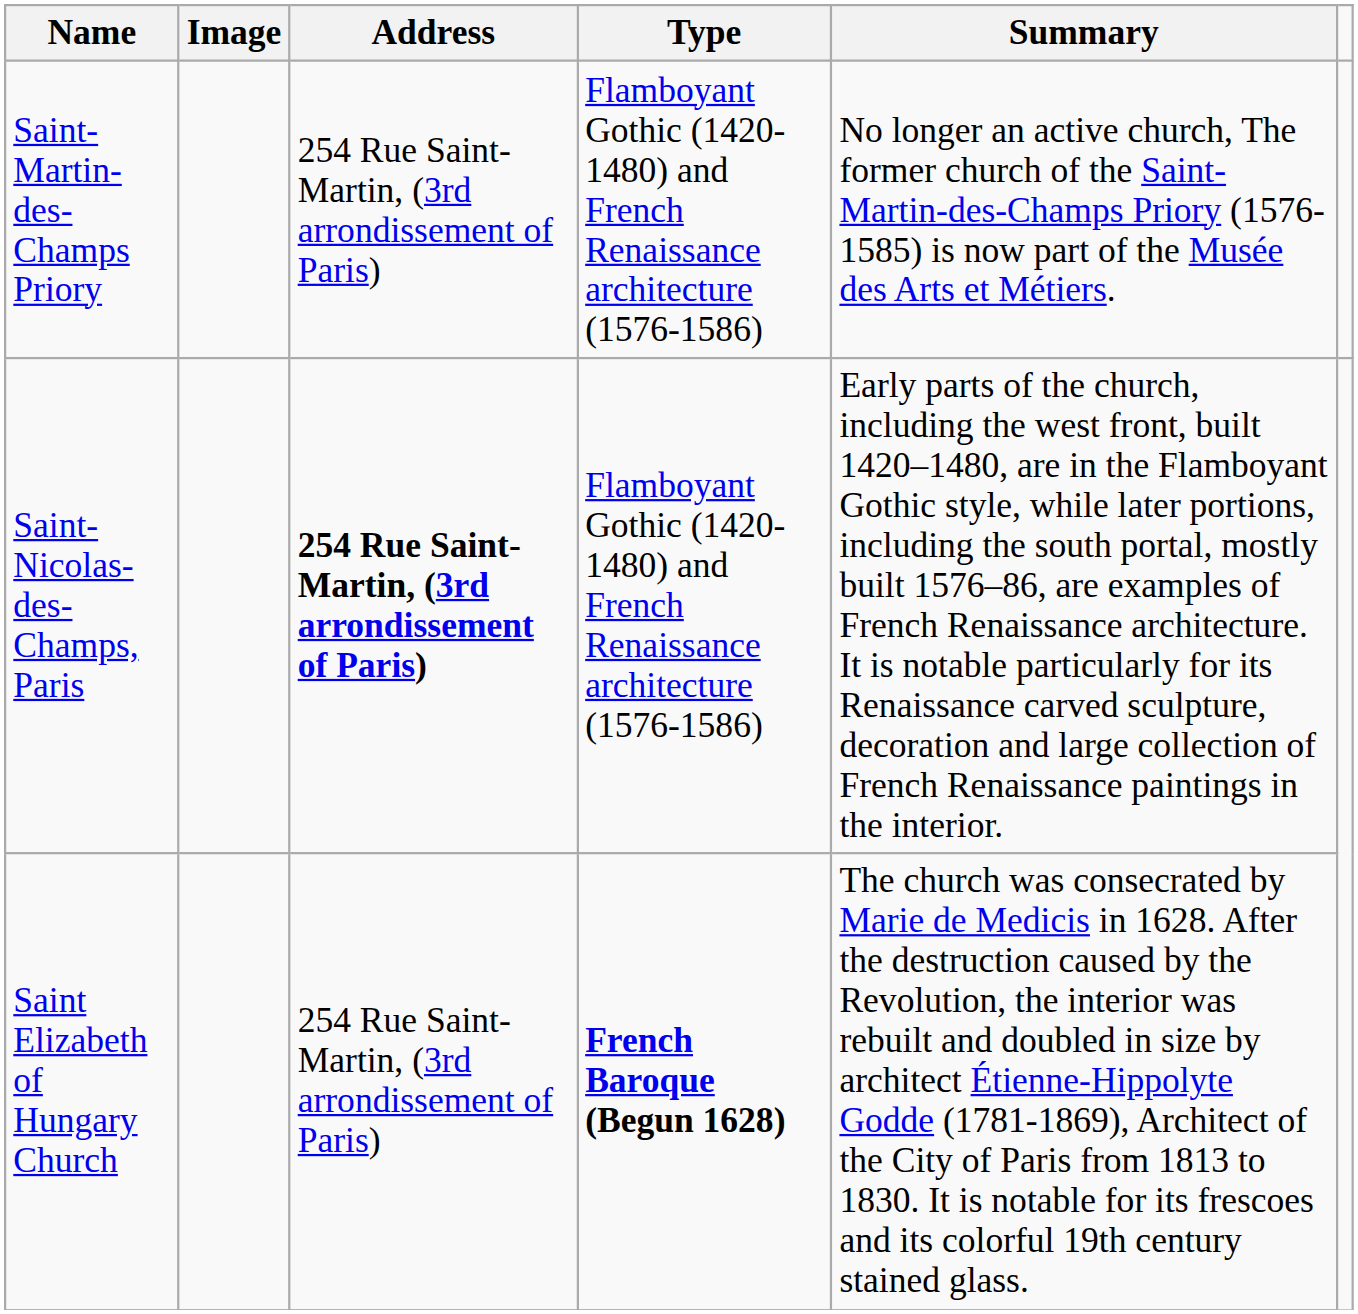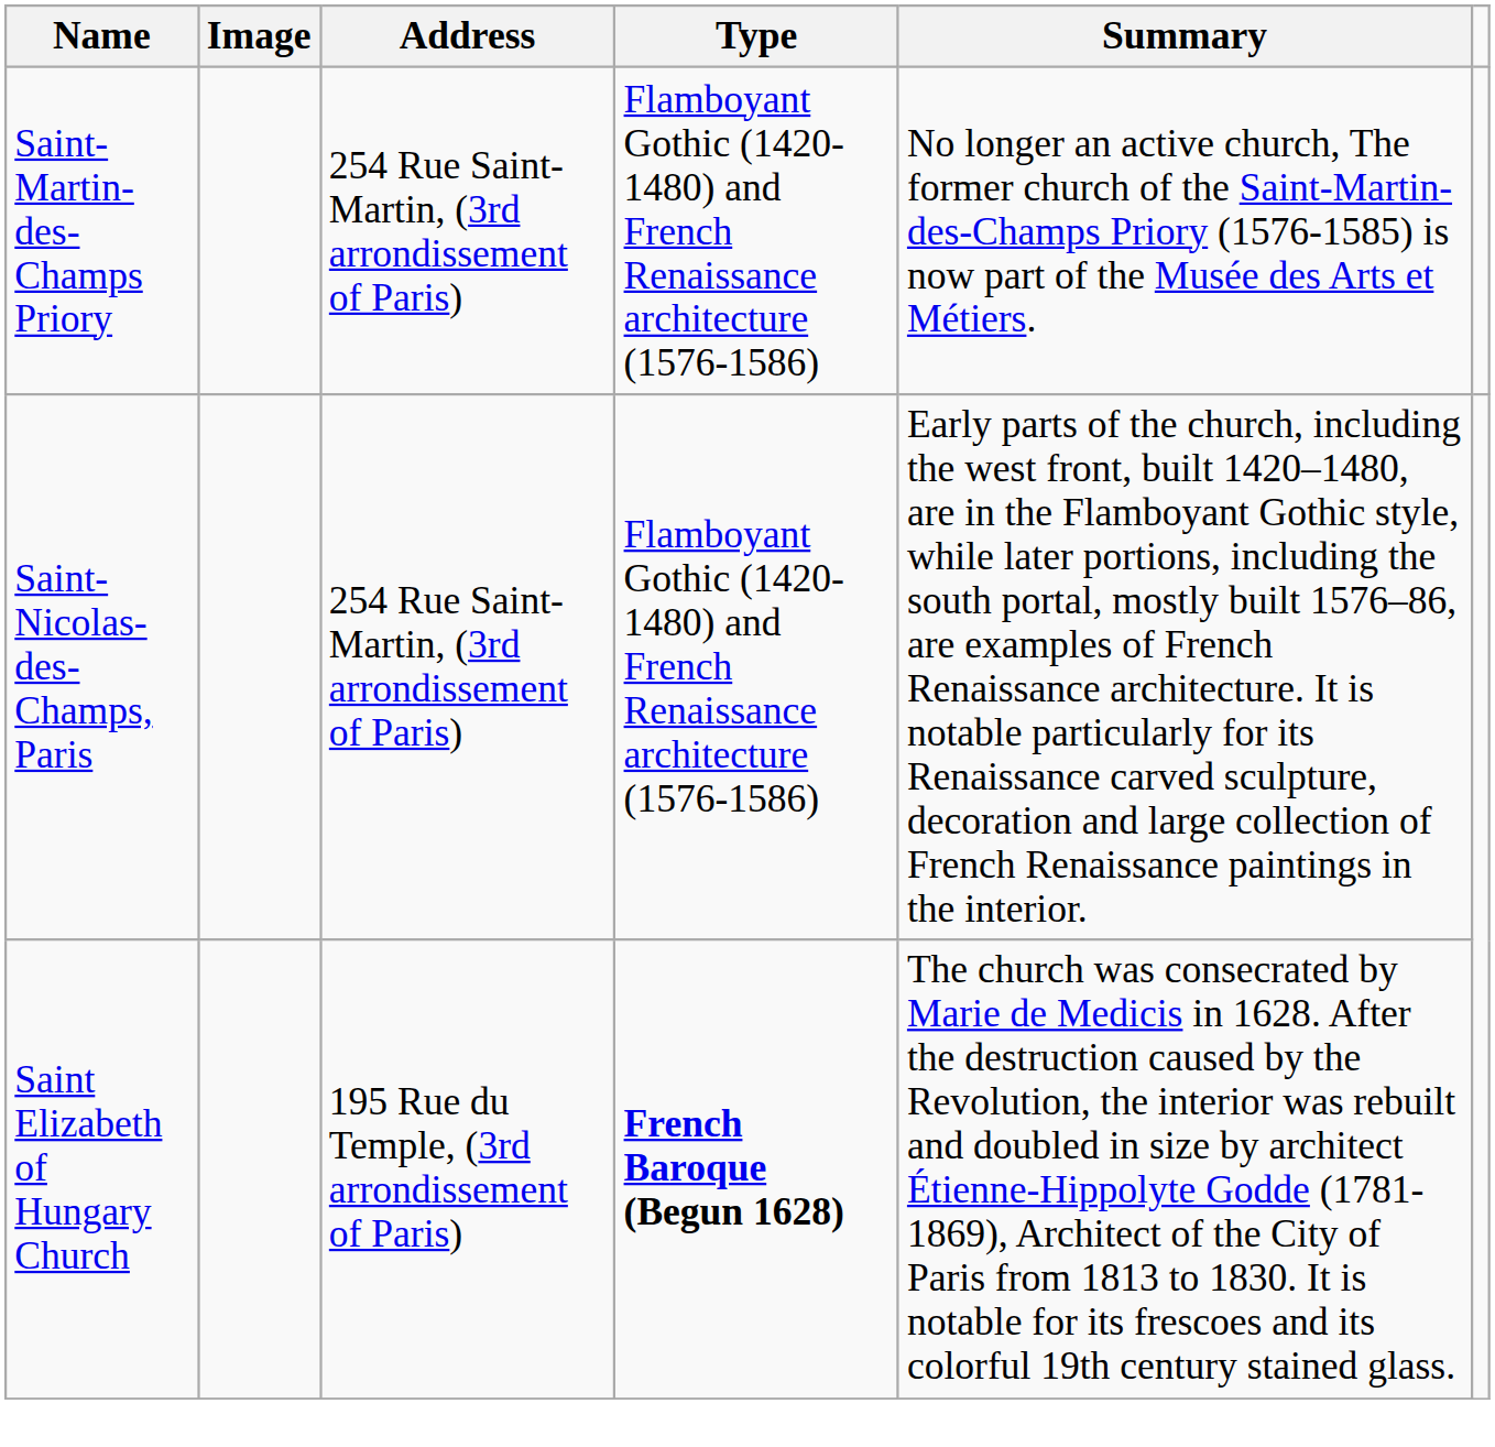Saint-Nicolas-des-Champs, Paris | Address: bold -> normal
Saint Elizabeth of Hungary Church | Address: 254 Rue Saint-Martin, (3rd arrondissement of Paris) -> 195 Rue du Temple, (3rd arrondissement of Paris)
